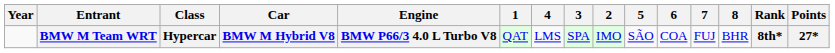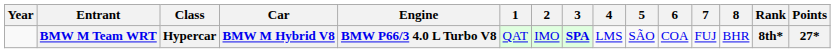columns swapped: 2 <-> 4
BMW M Team WRT | 3: normal -> bold
